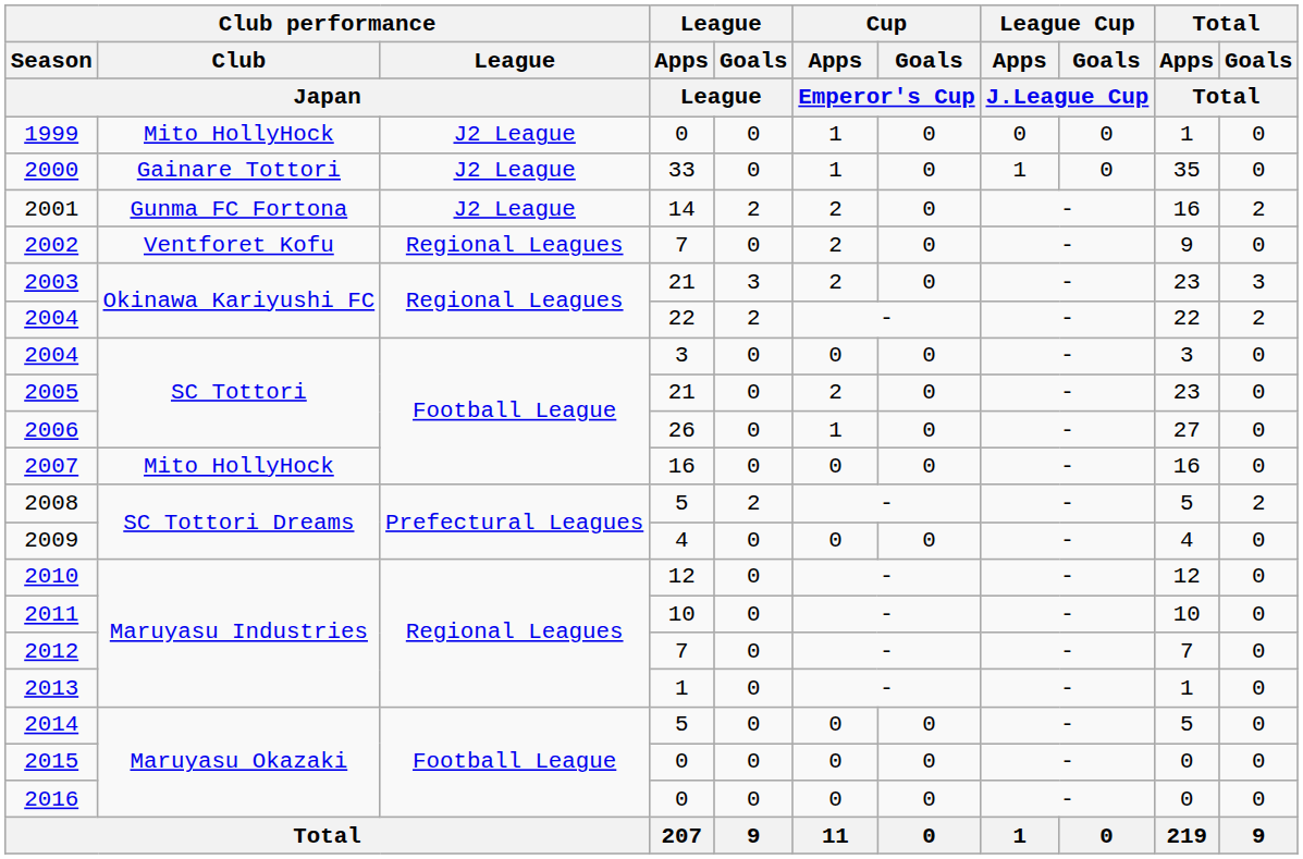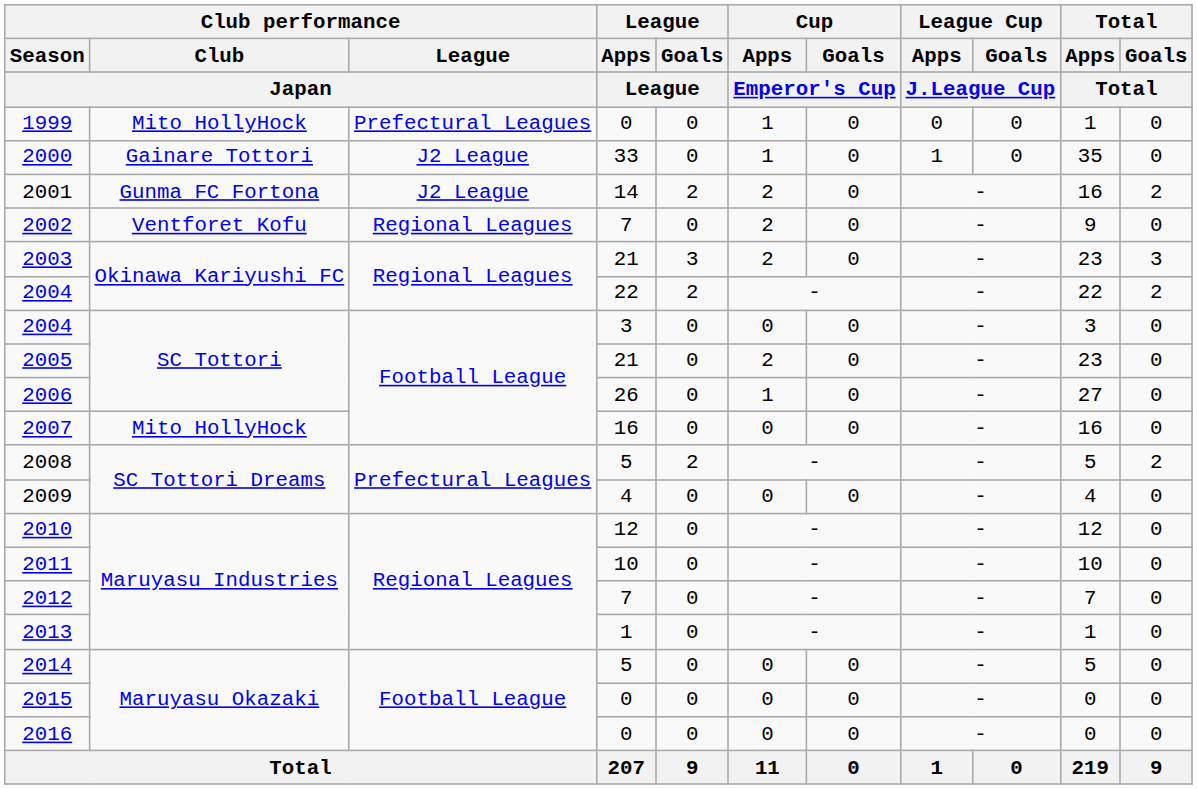1999 | Club performance / League / Japan: J2 League -> Prefectural Leagues
